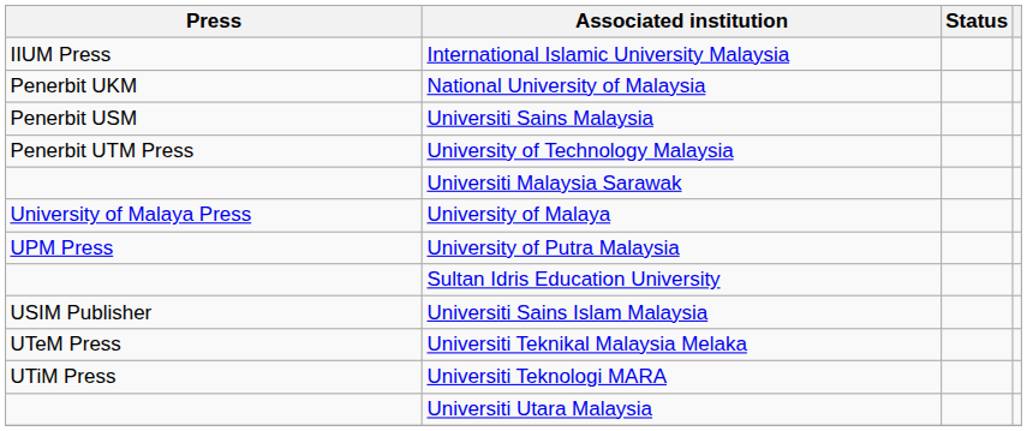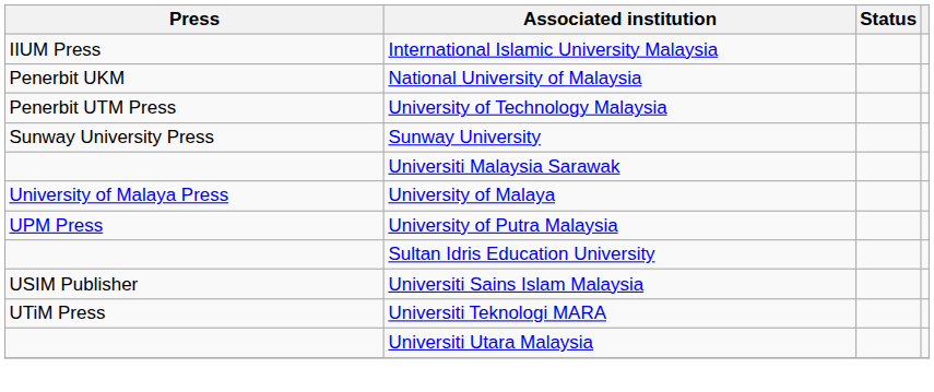- row: Penerbit USM | Universiti Sains Malaysia
+ row: Sunway University Press | Sunway University
- row: UTeM Press | Universiti Teknikal Malaysia Melaka
